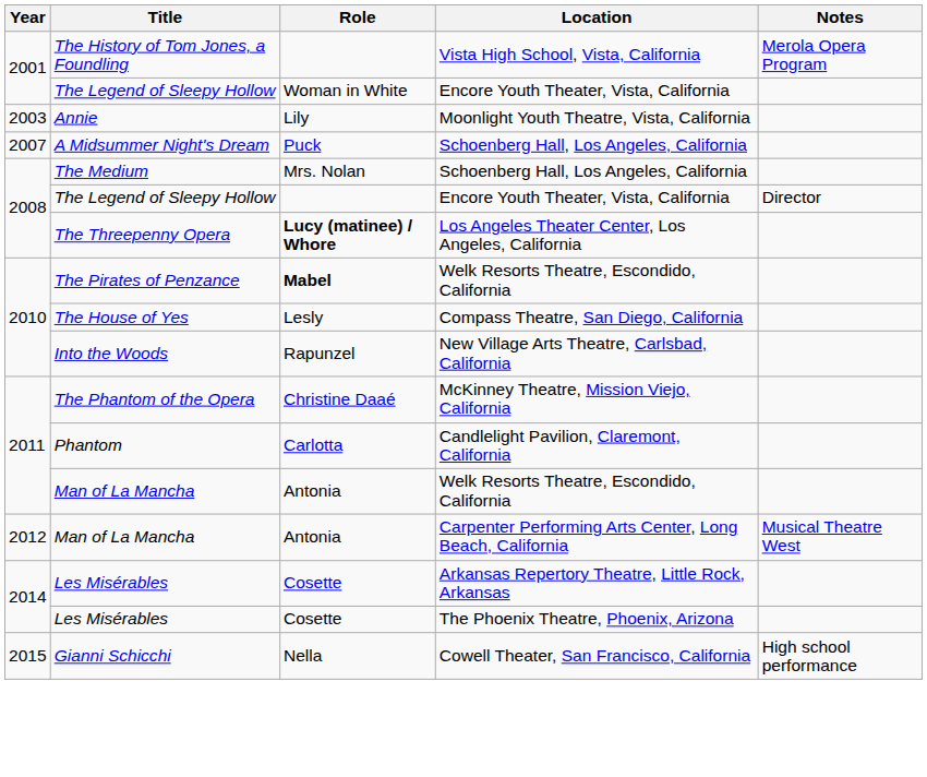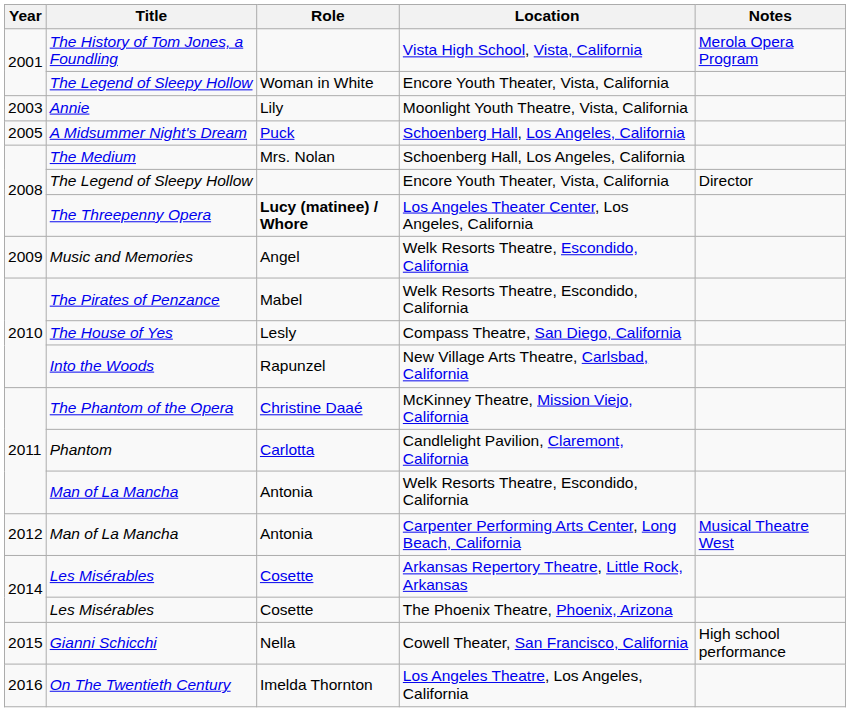A Midsummer Night's Dream | Year: 2007 -> 2005
+ row: 2009 | Music and Memories | Angel | Welk Resorts Theatre, Escondido, California
The Pirates of Penzance | Role: bold -> normal
+ row: 2016 | On The Twentieth Century | Imelda Thornton | Los Angeles Theatre, Los Angeles, California
